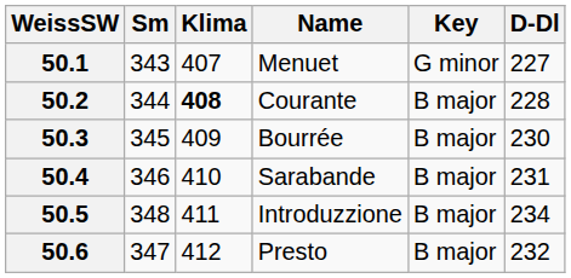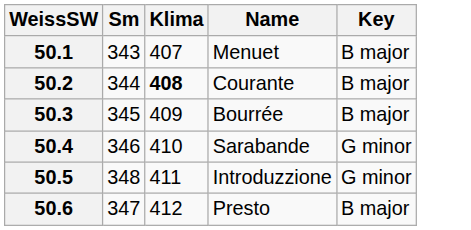- column: D-Dl | 227 | 228 | 230 | 231 | 234 | 232
50.1 | Key: G minor -> B major
50.4 | Key: B major -> G minor
50.5 | Key: B major -> G minor
